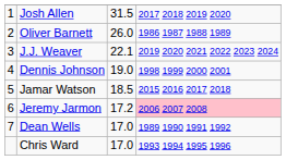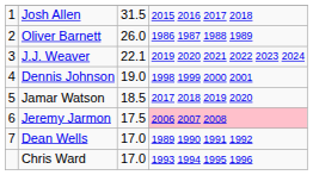Josh Allen | column 4: 2017 2018 2019 2020 -> 2015 2016 2017 2018
Jamar Watson | column 4: 2015 2016 2017 2018 -> 2017 2018 2019 2020
Jeremy Jarmon | column 3: 17.2 -> 17.5
